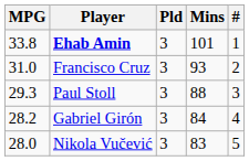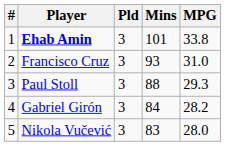columns swapped: # <-> MPG
